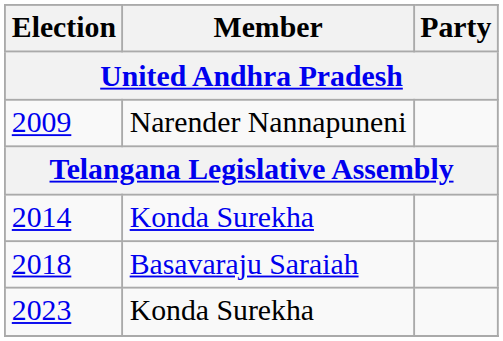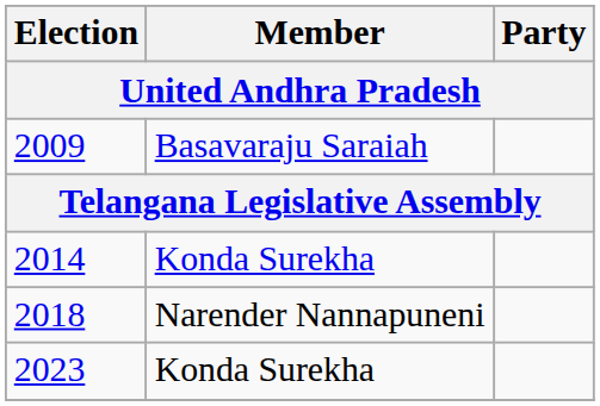2009 | Member: Narender Nannapuneni -> Basavaraju Saraiah
2018 | Member: Basavaraju Saraiah -> Narender Nannapuneni
